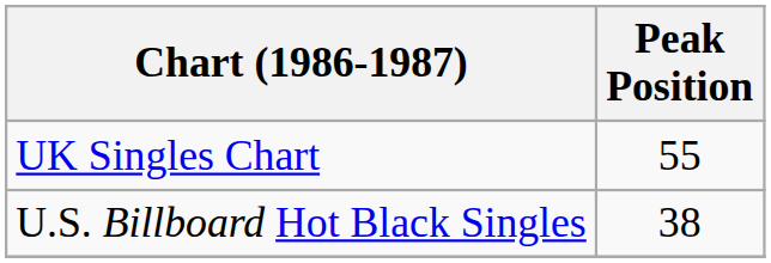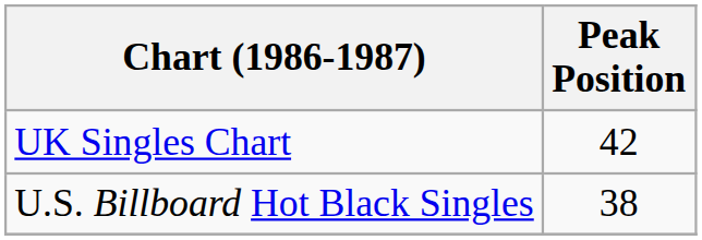UK Singles Chart | Peak Position: 55 -> 42
